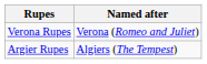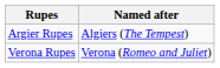rows swapped: Argier Rupes <-> Verona Rupes
